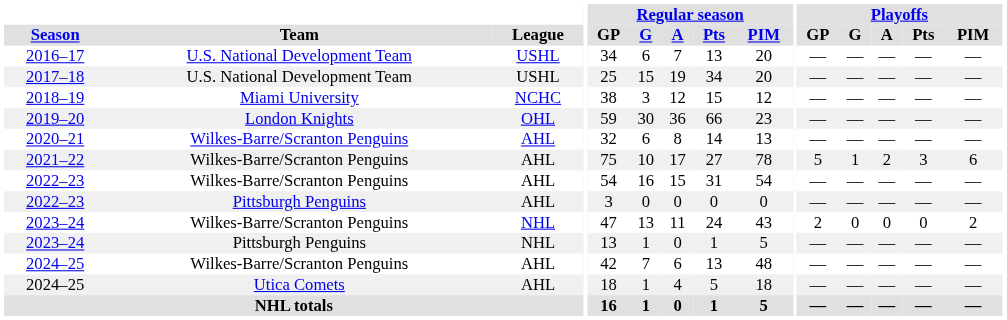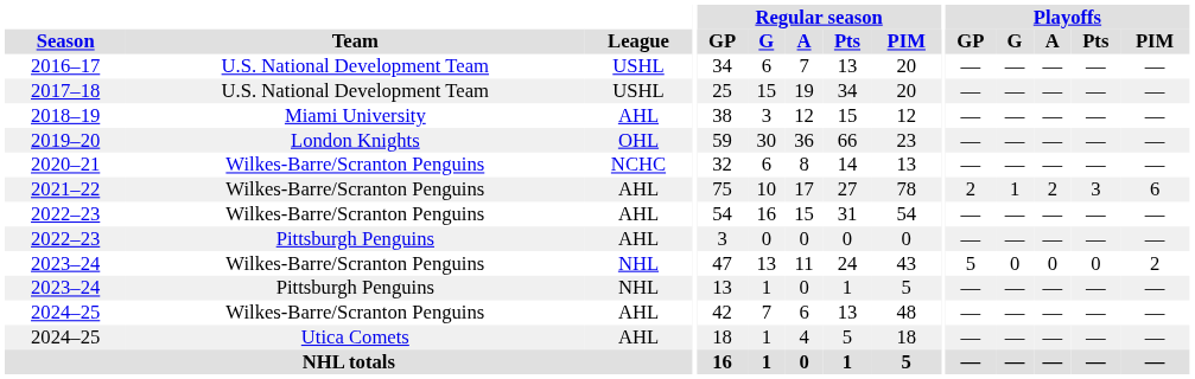2018–19 | League: NCHC -> AHL
2020–21 | League: AHL -> NCHC
2021–22 | Playoffs / GP: 5 -> 2
2023–24 / Wilkes-Barre/Scranton Penguins | Playoffs / GP: 2 -> 5
